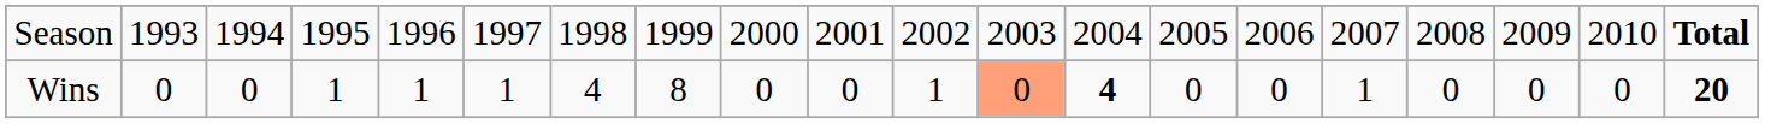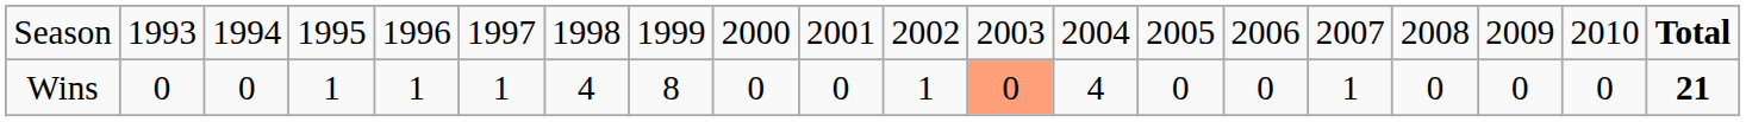Wins | column 13: bold -> normal
Wins | column 20: 20 -> 21
